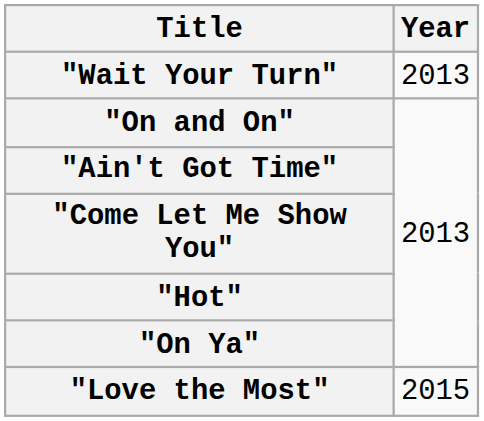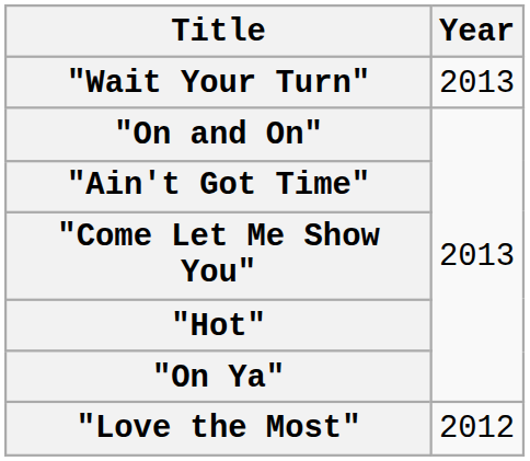"Love the Most" | Year: 2015 -> 2012
